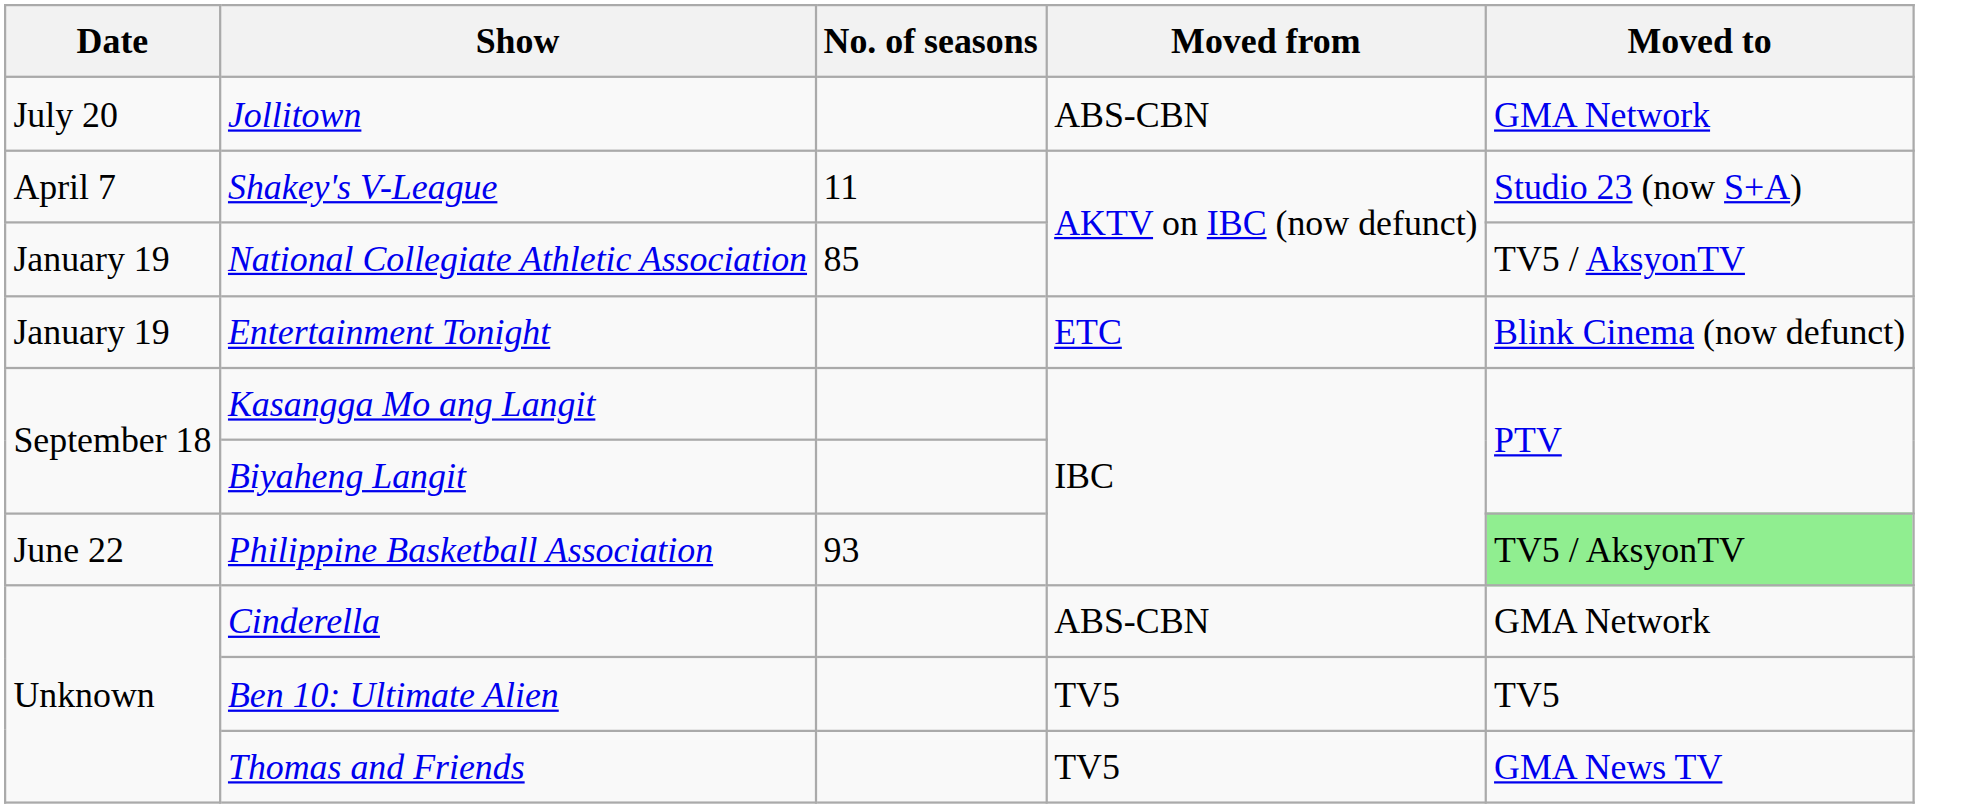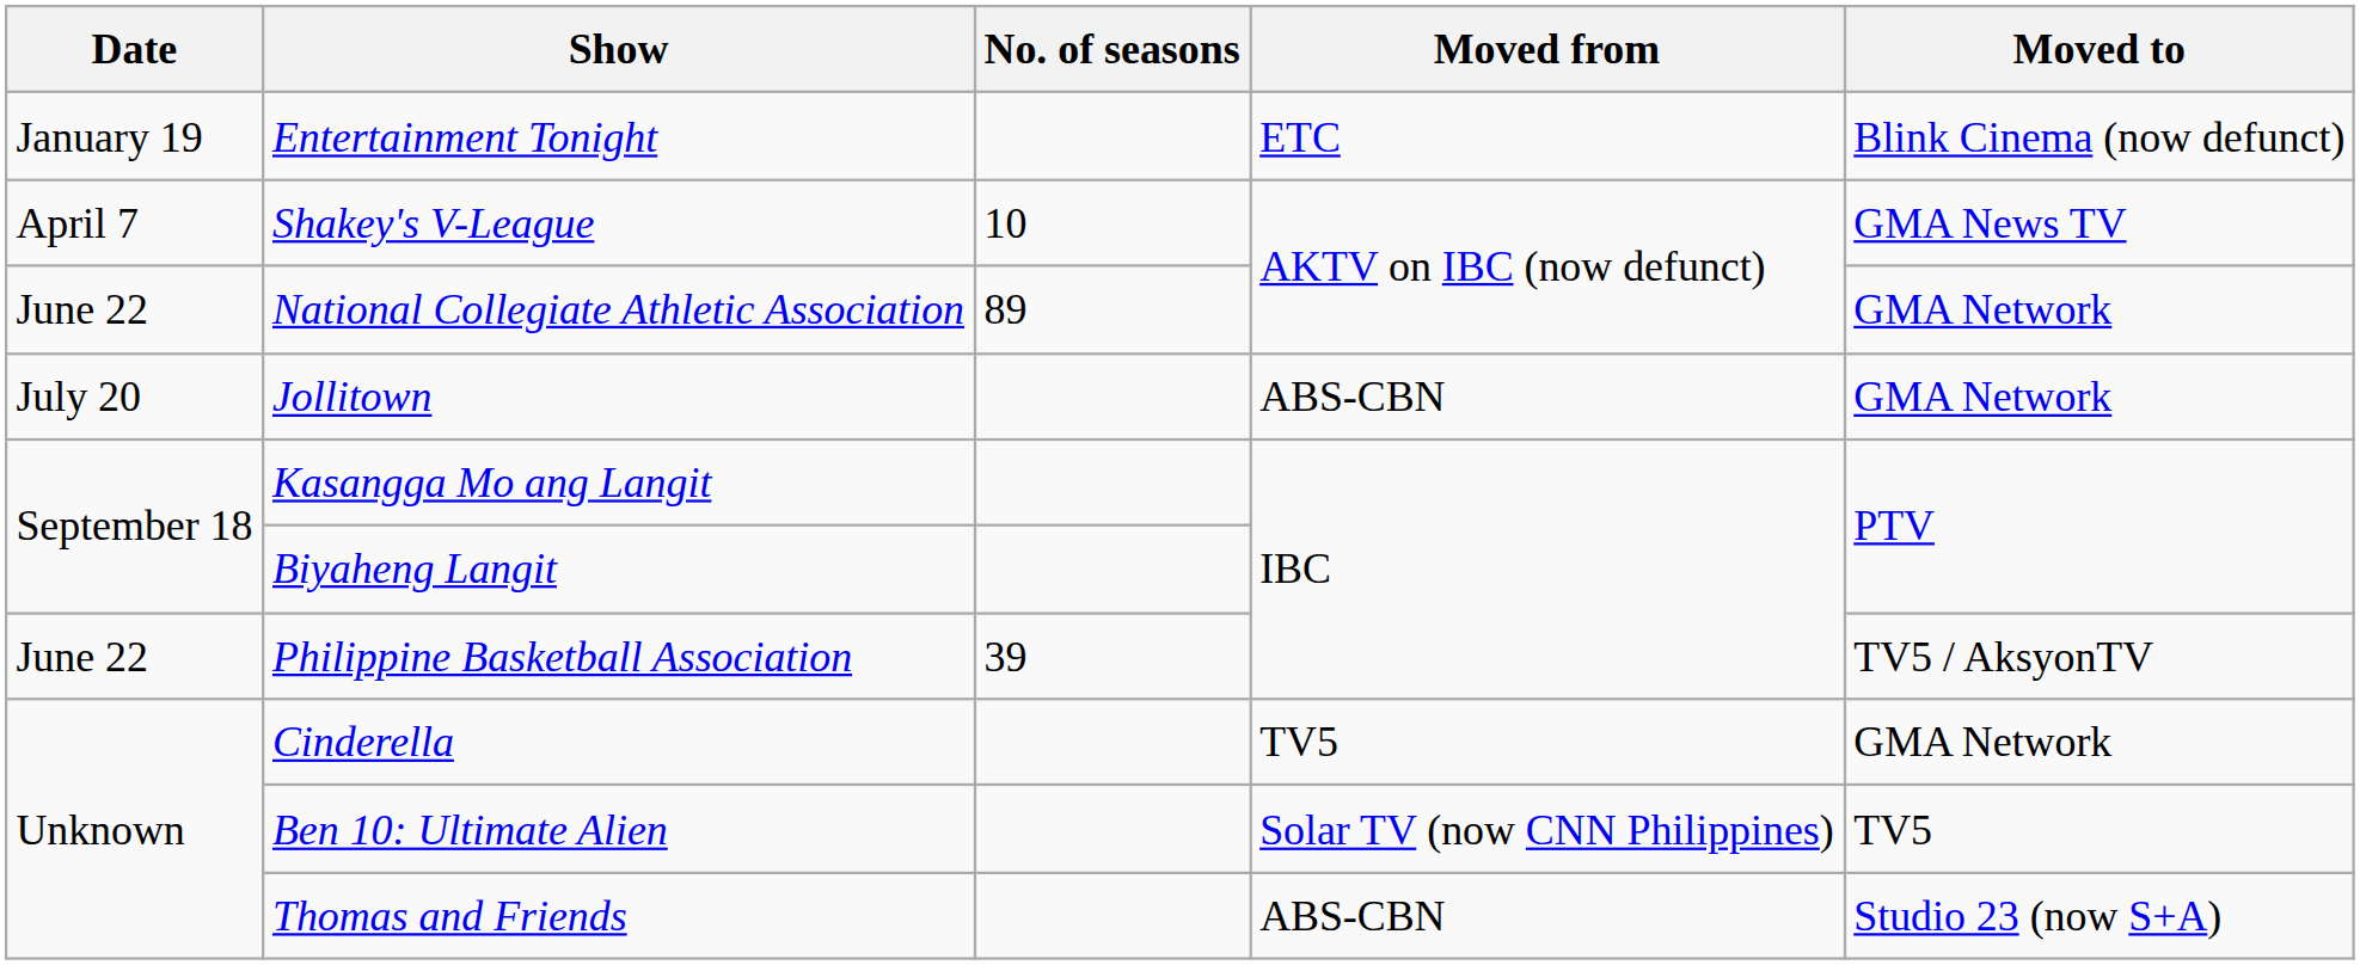rows swapped: Entertainment Tonight <-> Jollitown
Shakey's V-League | No. of seasons: 11 -> 10
Shakey's V-League | Moved to: Studio 23 (now S+A) -> GMA News TV
National Collegiate Athletic Association | Date: January 19 -> June 22
National Collegiate Athletic Association | No. of seasons: 85 -> 89
National Collegiate Athletic Association | Moved to: TV5 / AksyonTV -> GMA Network
Philippine Basketball Association | No. of seasons: 93 -> 39
Philippine Basketball Association | Moved to: lightgreen background -> no background
Cinderella | Moved from: ABS-CBN -> TV5
Ben 10: Ultimate Alien | Moved from: TV5 -> Solar TV (now CNN Philippines)
Thomas and Friends | Moved from: TV5 -> ABS-CBN
Thomas and Friends | Moved to: GMA News TV -> Studio 23 (now S+A)
